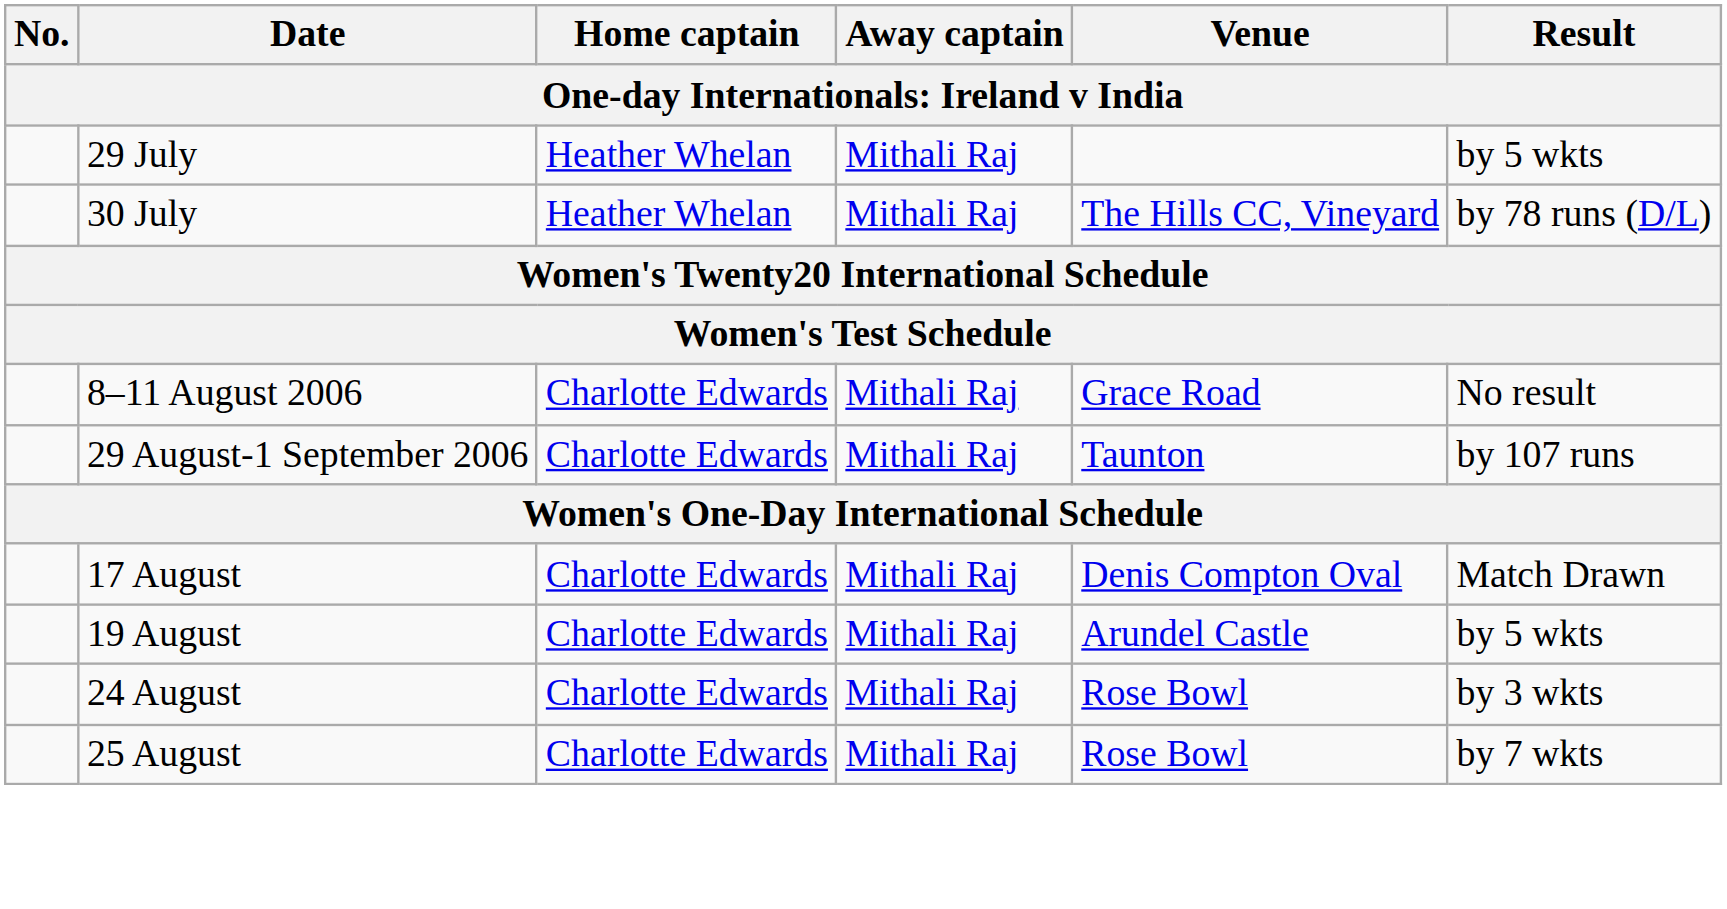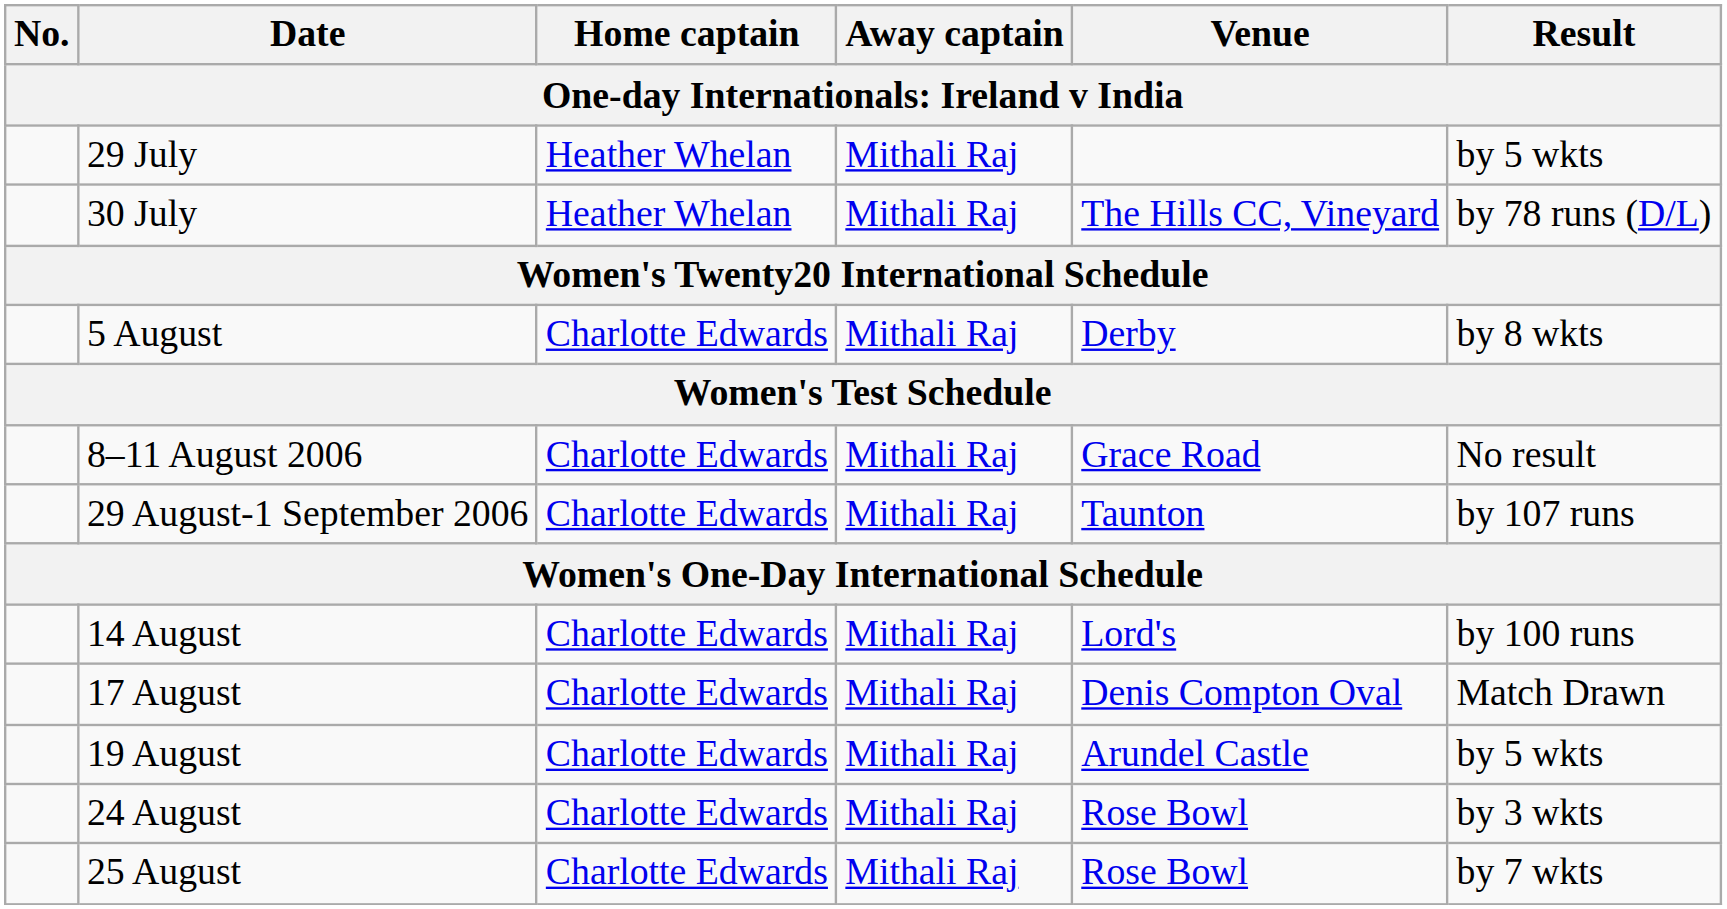+ row: 5 August | Charlotte Edwards | Mithali Raj | Derby | by 8 wkts
+ row: 14 August | Charlotte Edwards | Mithali Raj | Lord's | by 100 runs
